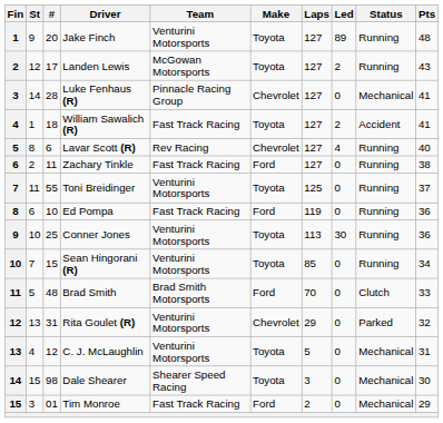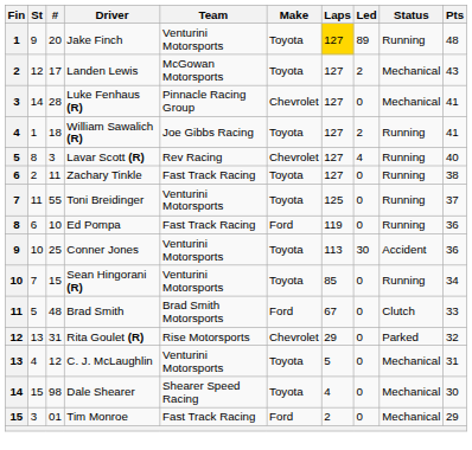Jake Finch | Laps: no background -> gold background
Landen Lewis | Status: Running -> Mechanical
William Sawalich (R) | Team: Fast Track Racing -> Joe Gibbs Racing
William Sawalich (R) | Status: Accident -> Running
Lavar Scott (R) | #: 6 -> 3
Zachary Tinkle | Make: Ford -> Toyota
Conner Jones | Status: Running -> Accident
Brad Smith | Laps: 70 -> 67
Rita Goulet (R) | Team: Venturini Motorsports -> Rise Motorsports
Dale Shearer | Laps: 3 -> 4
